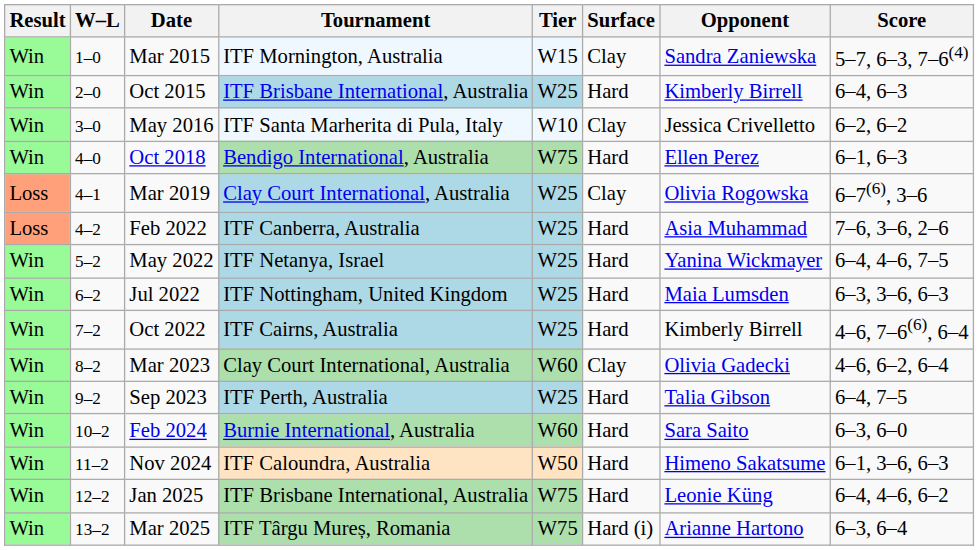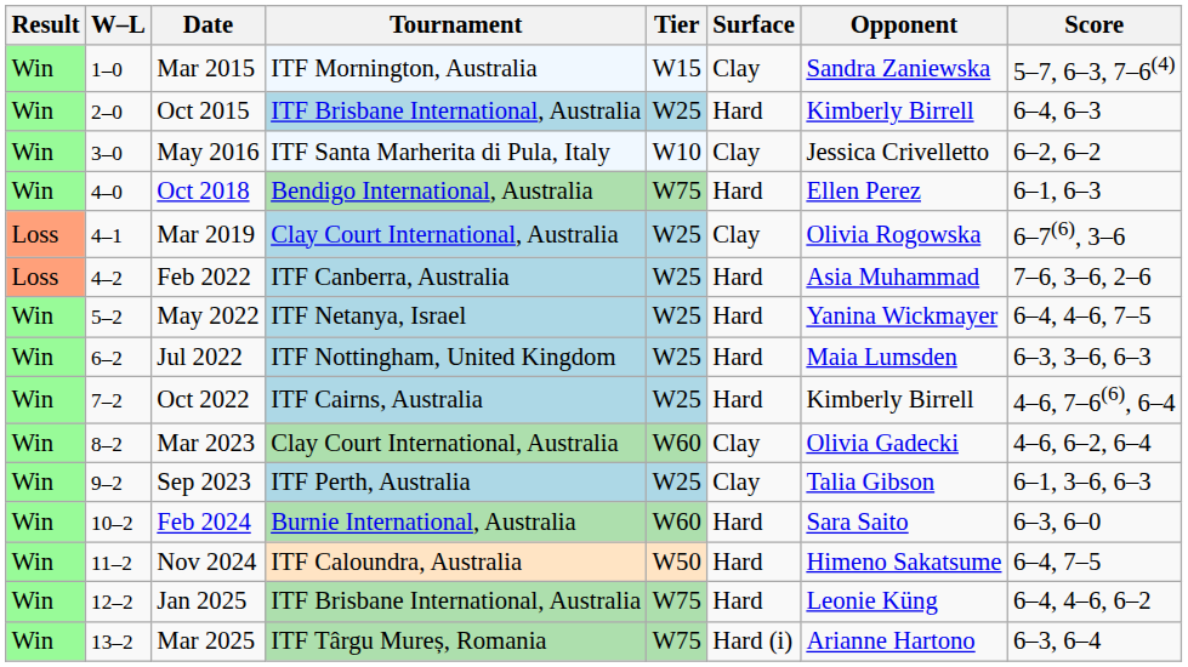Sep 2023 | Surface: Hard -> Clay
Sep 2023 | Score: 6–4, 7–5 -> 6–1, 3–6, 6–3
Nov 2024 | Score: 6–1, 3–6, 6–3 -> 6–4, 7–5
